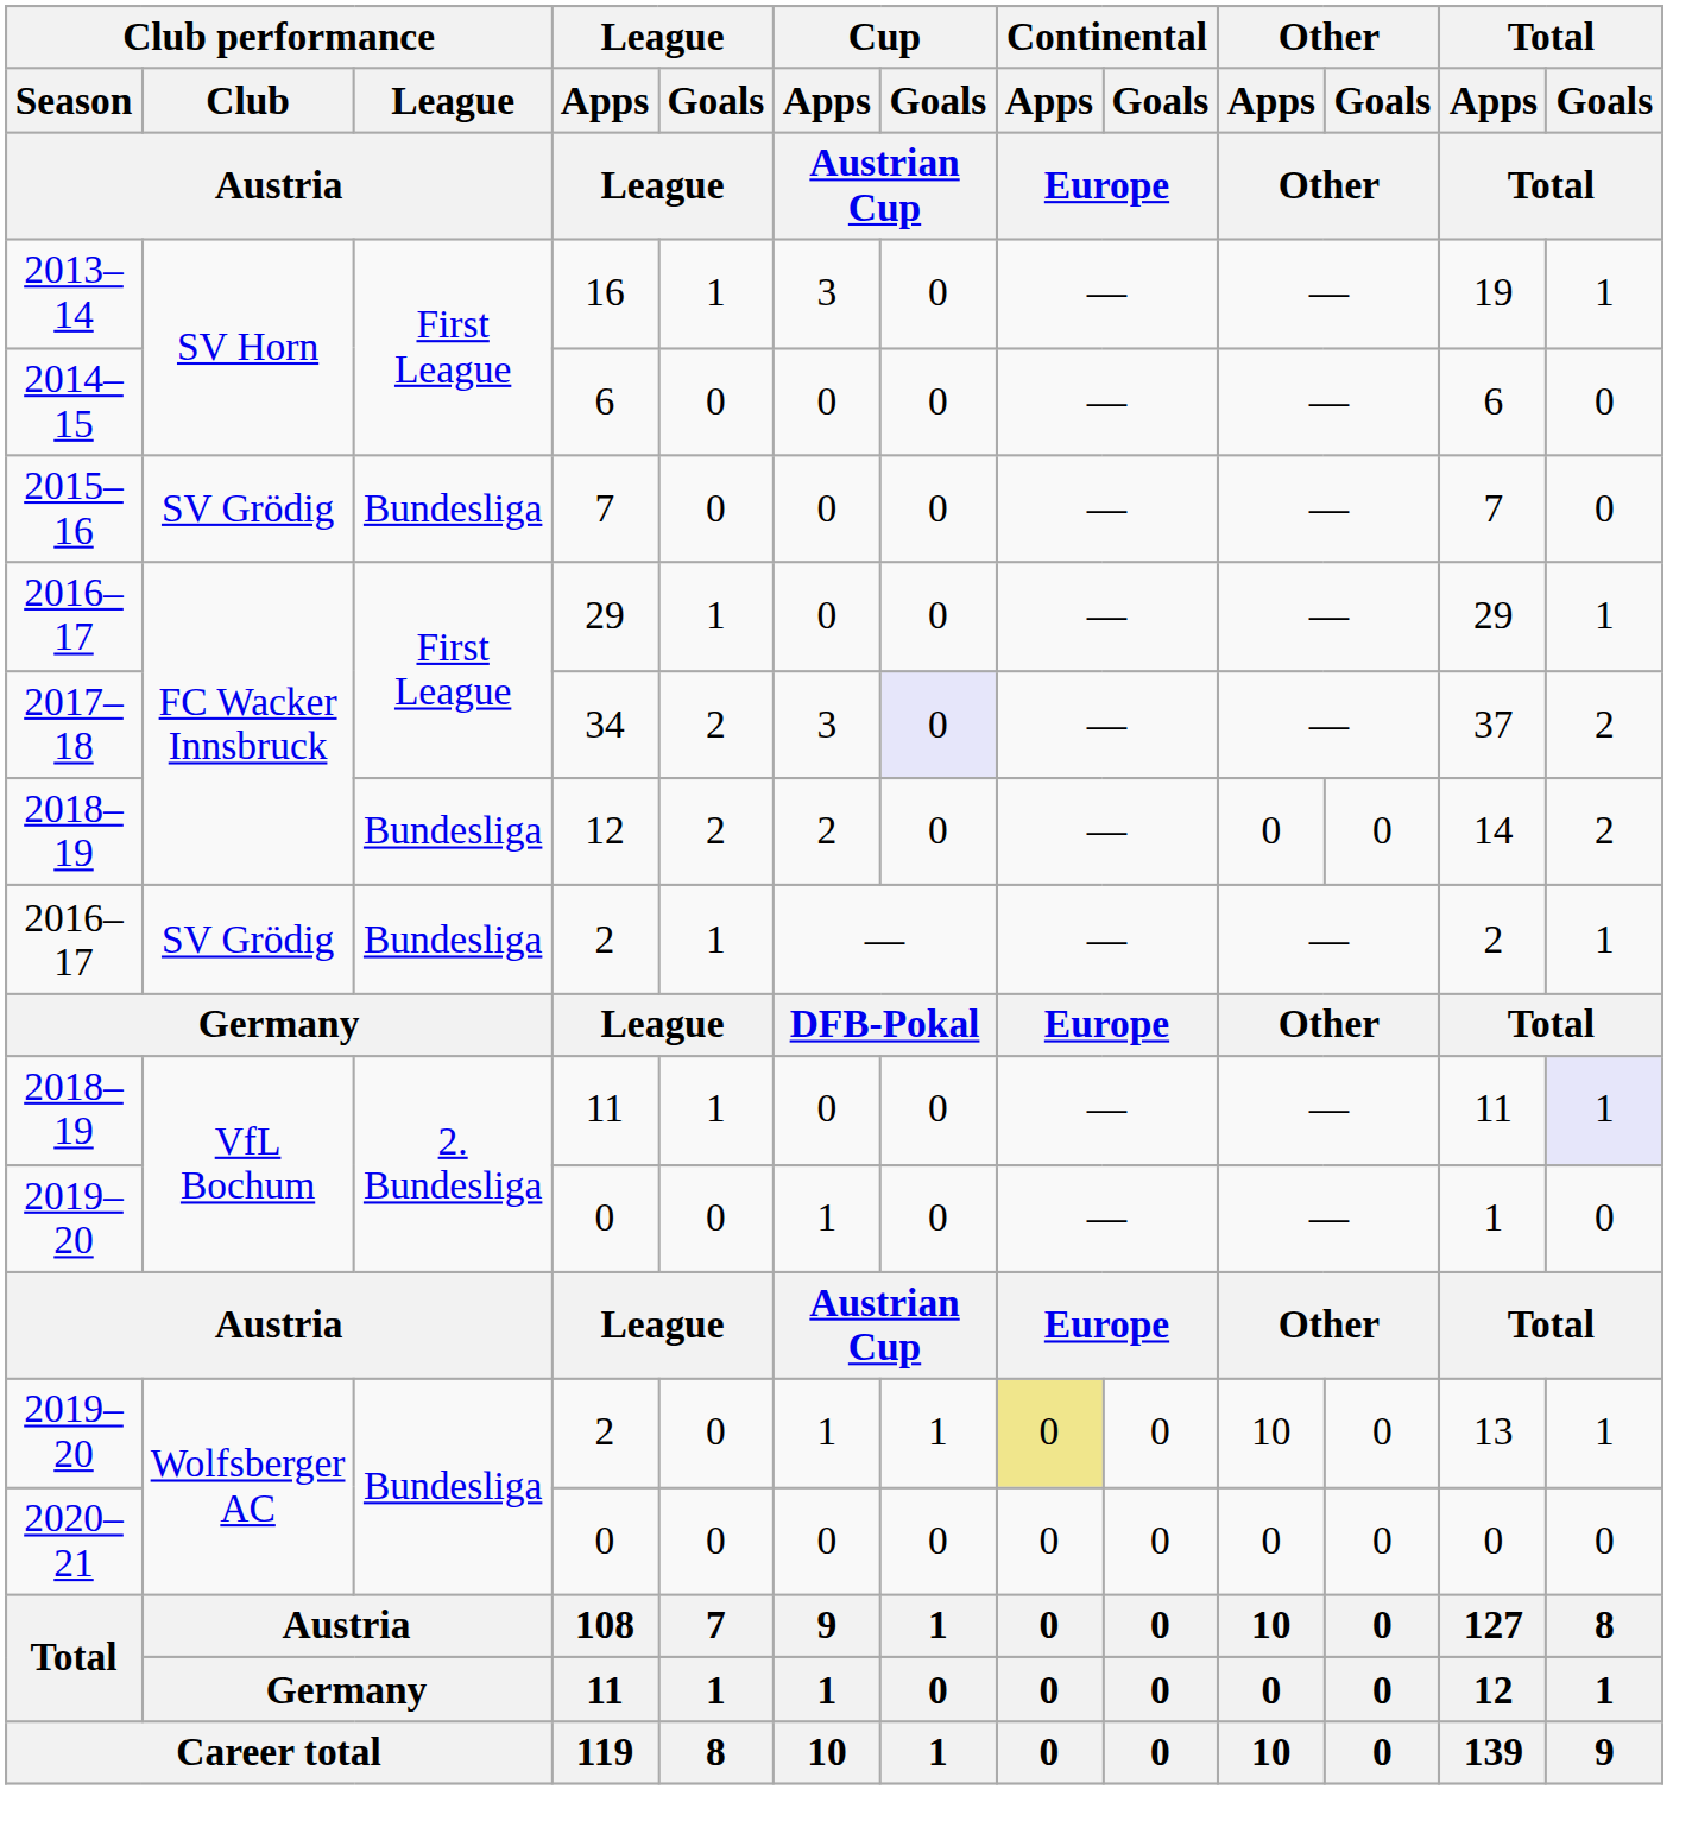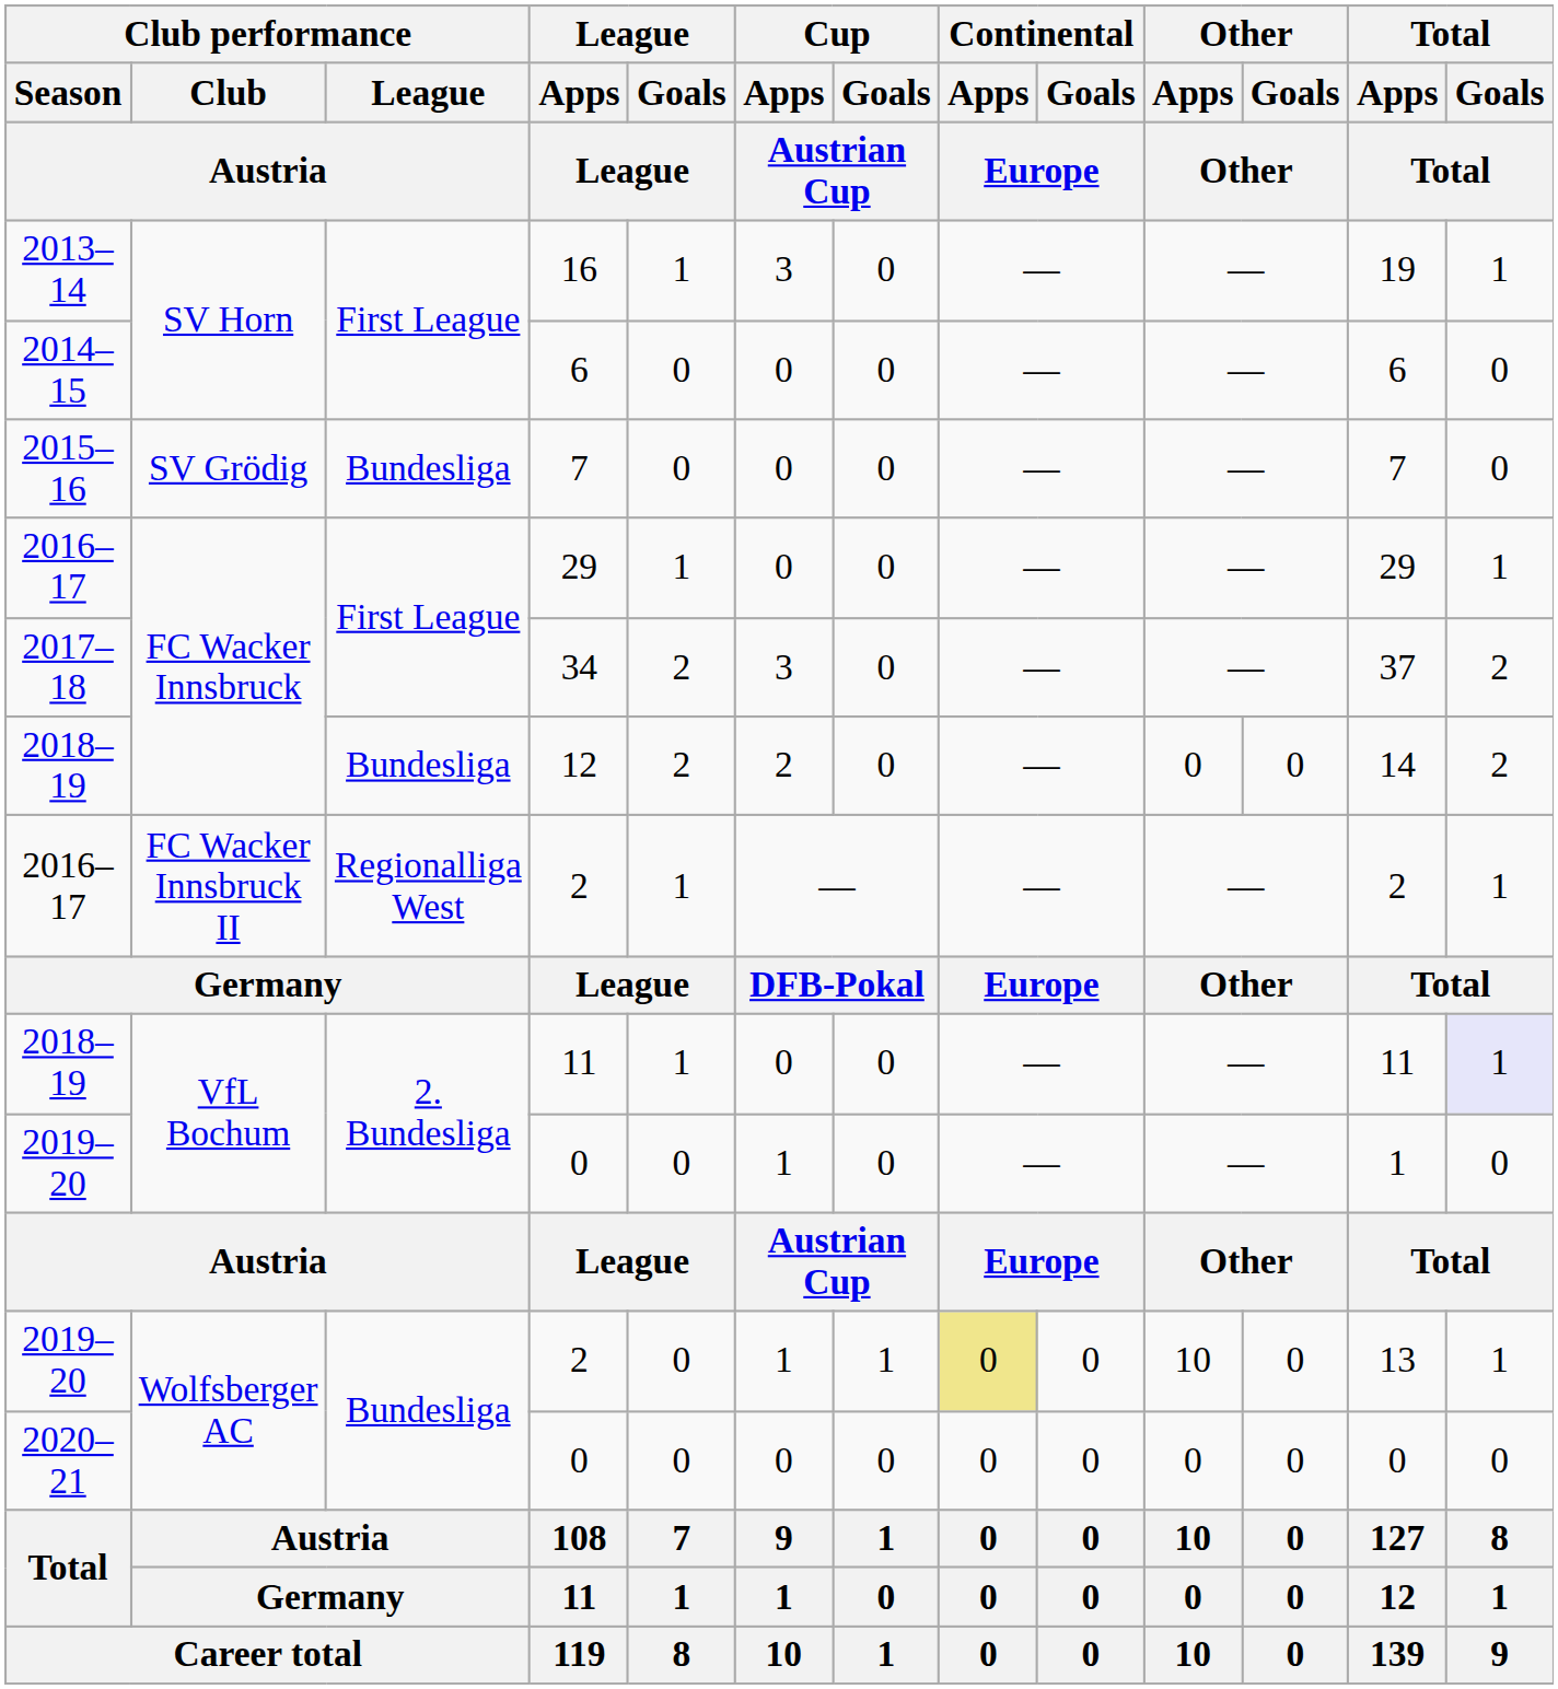34 | Cup / Goals / Austrian Cup: lavender background -> no background
2016–17 / 2 | Club performance / Club / Austria: SV Grödig -> FC Wacker Innsbruck II
2016–17 / 2 | Club performance / League / Austria: Bundesliga -> Regionalliga West
